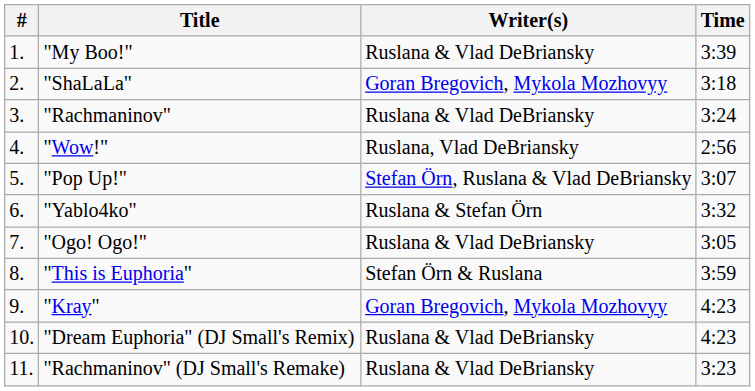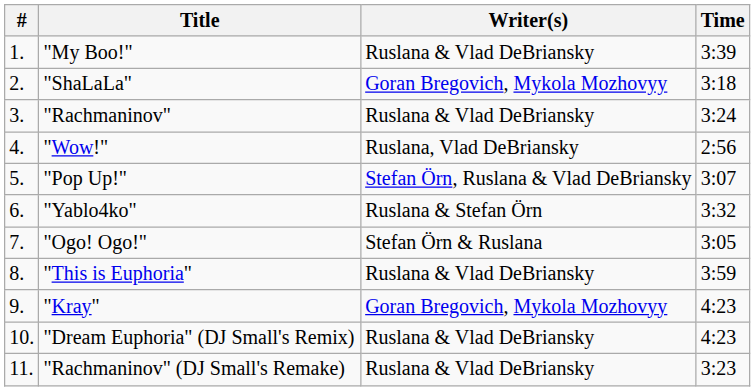"Ogo! Ogo!" | Writer(s): Ruslana & Vlad DeBriansky -> Stefan Örn & Ruslana
"This is Euphoria" | Writer(s): Stefan Örn & Ruslana -> Ruslana & Vlad DeBriansky
